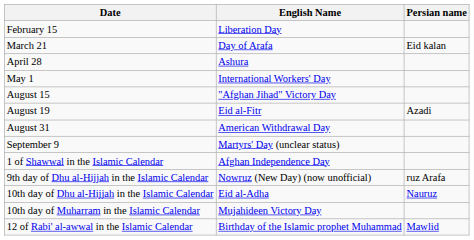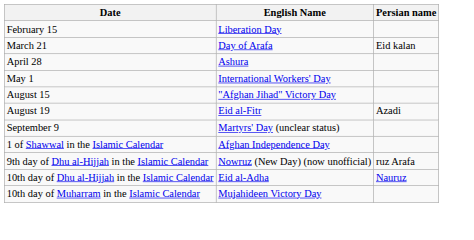- row: August 31 | American Withdrawal Day
- row: 12 of Rabi' al-awwal in the Islamic Calendar | Birthday of the Islamic prophet Muhammad | Mawlid
